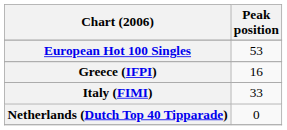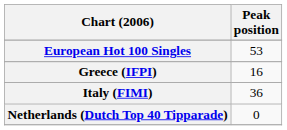Italy (FIMI) | Peak position: 33 -> 36
